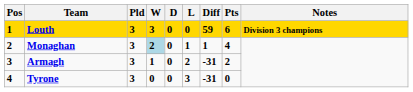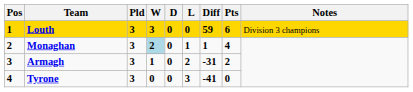Louth | Notes: bold -> normal
Tyrone | Diff: -31 -> -41
